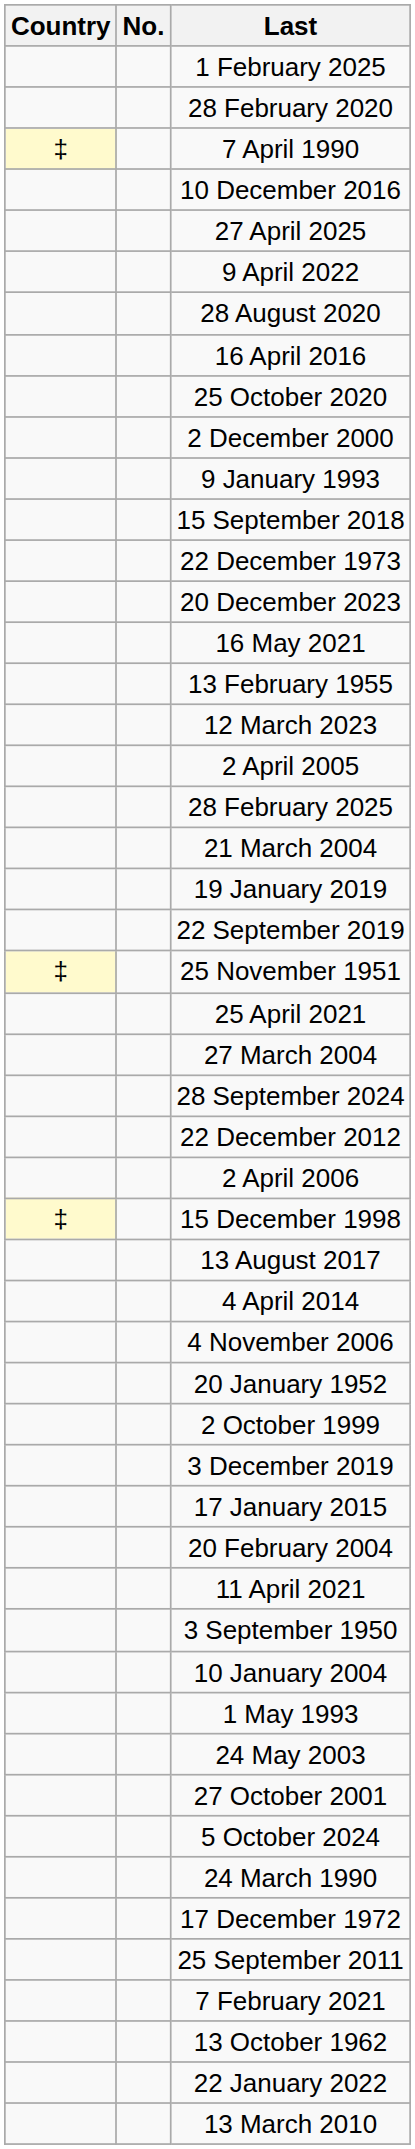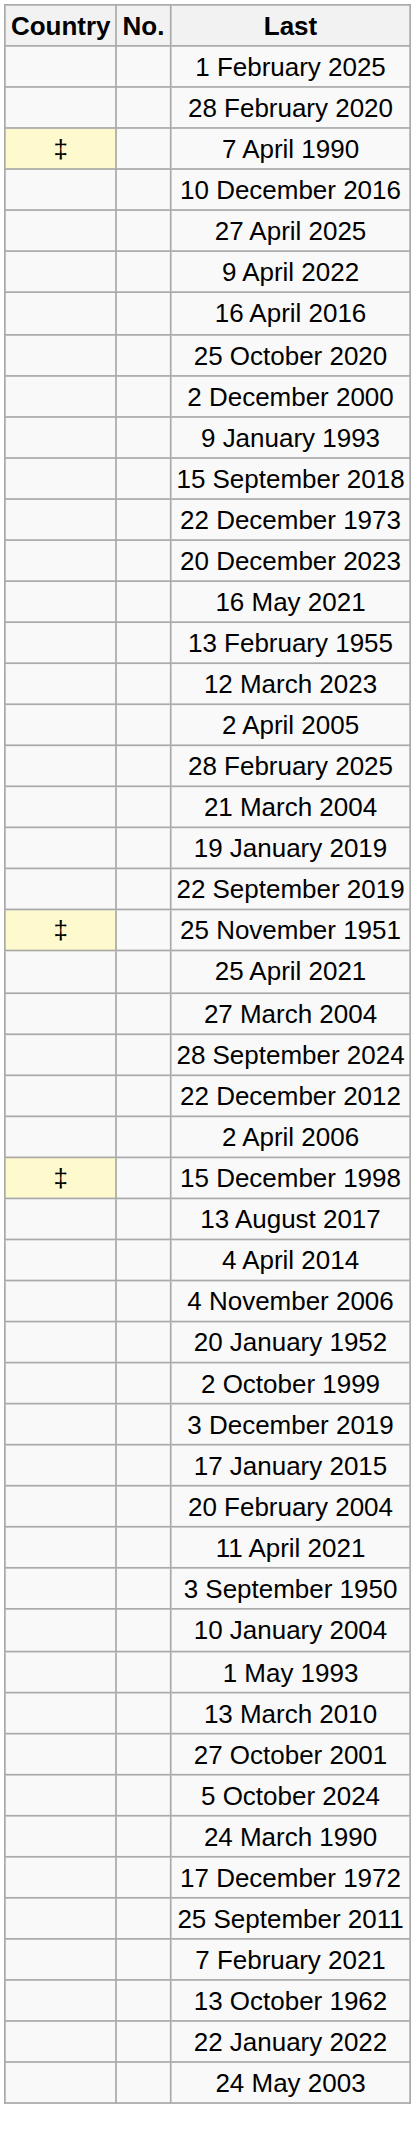- row: 28 August 2020
rows swapped: 24 May 2003 <-> 13 March 2010
